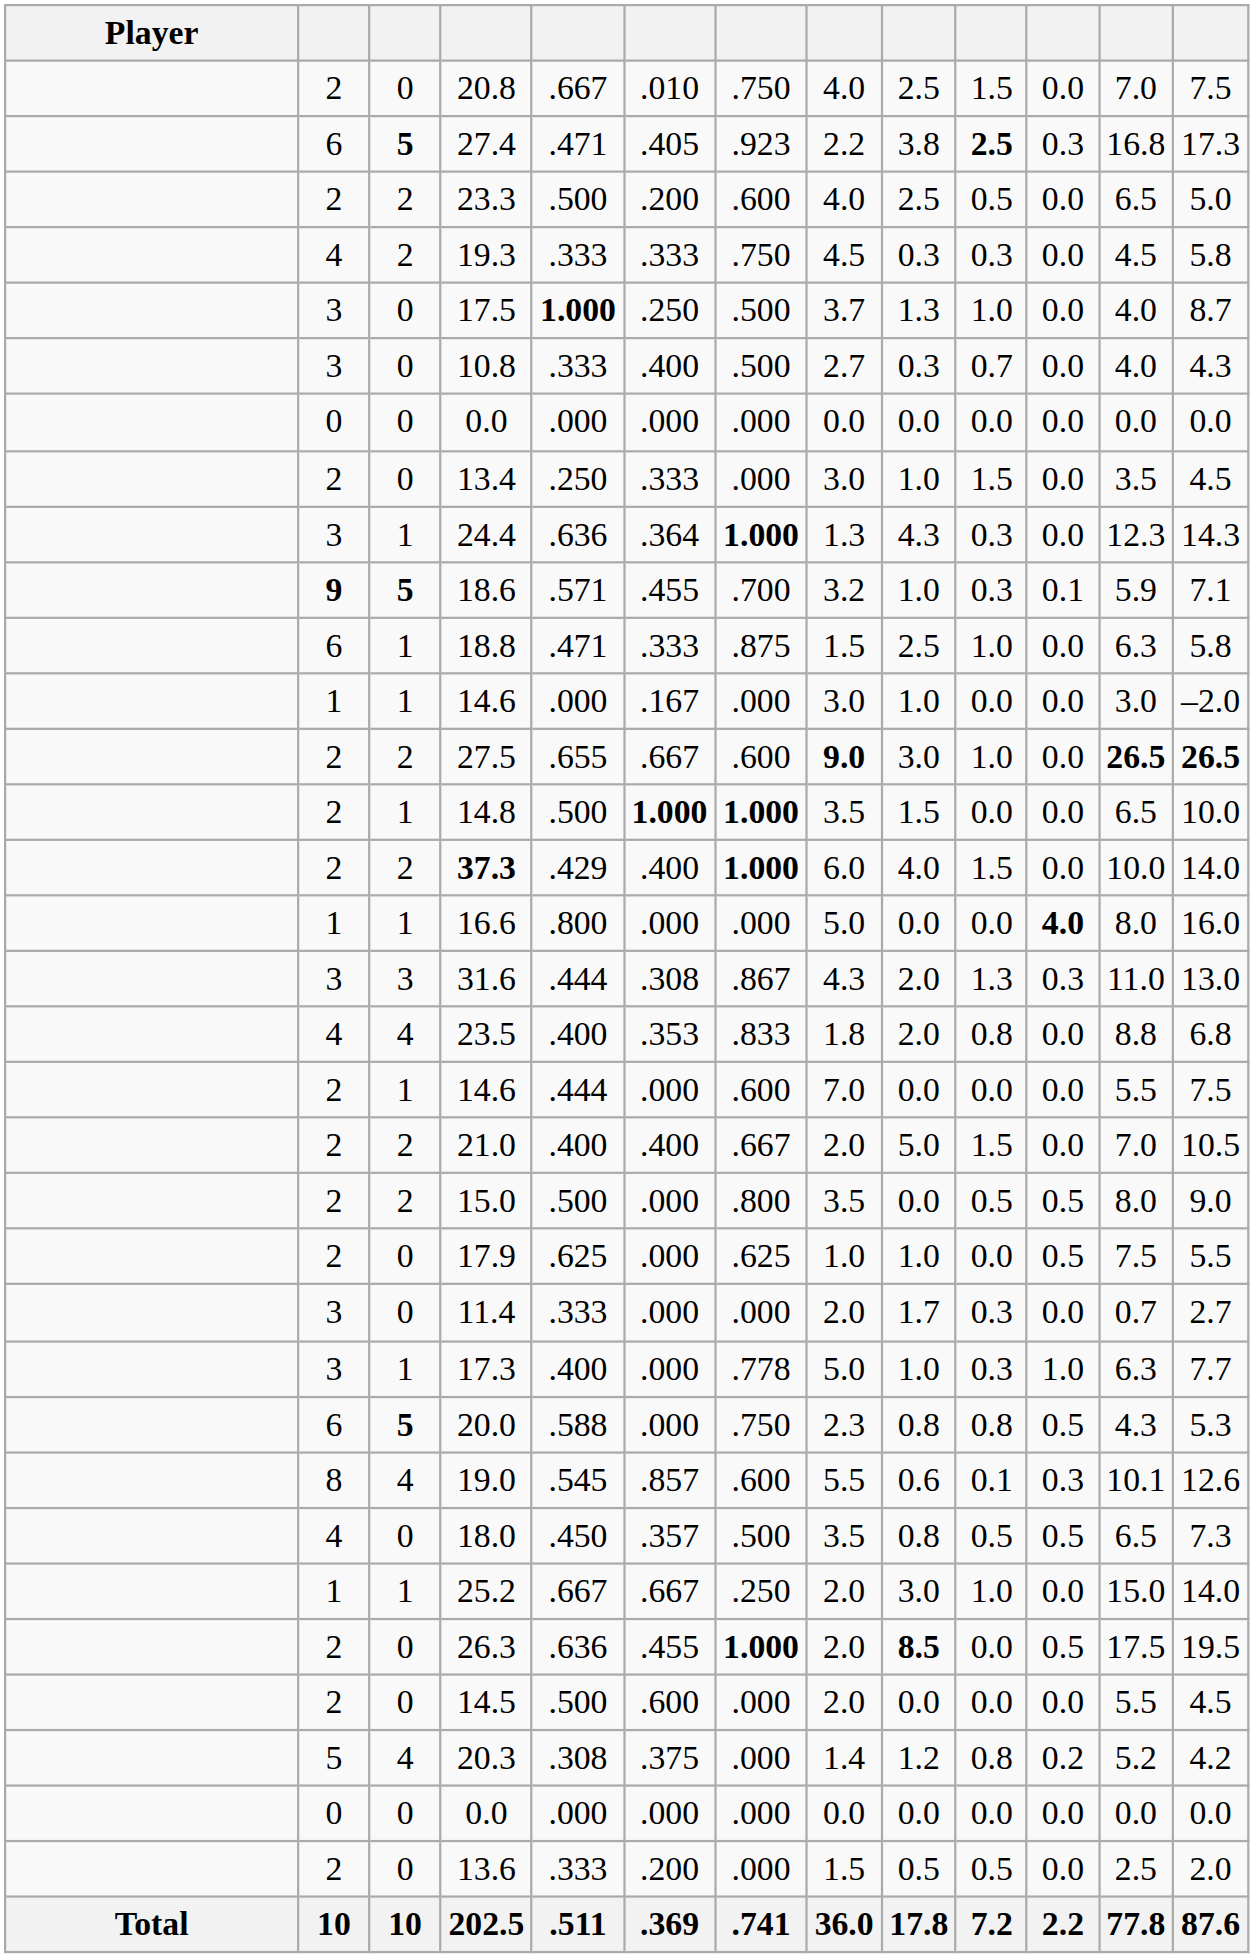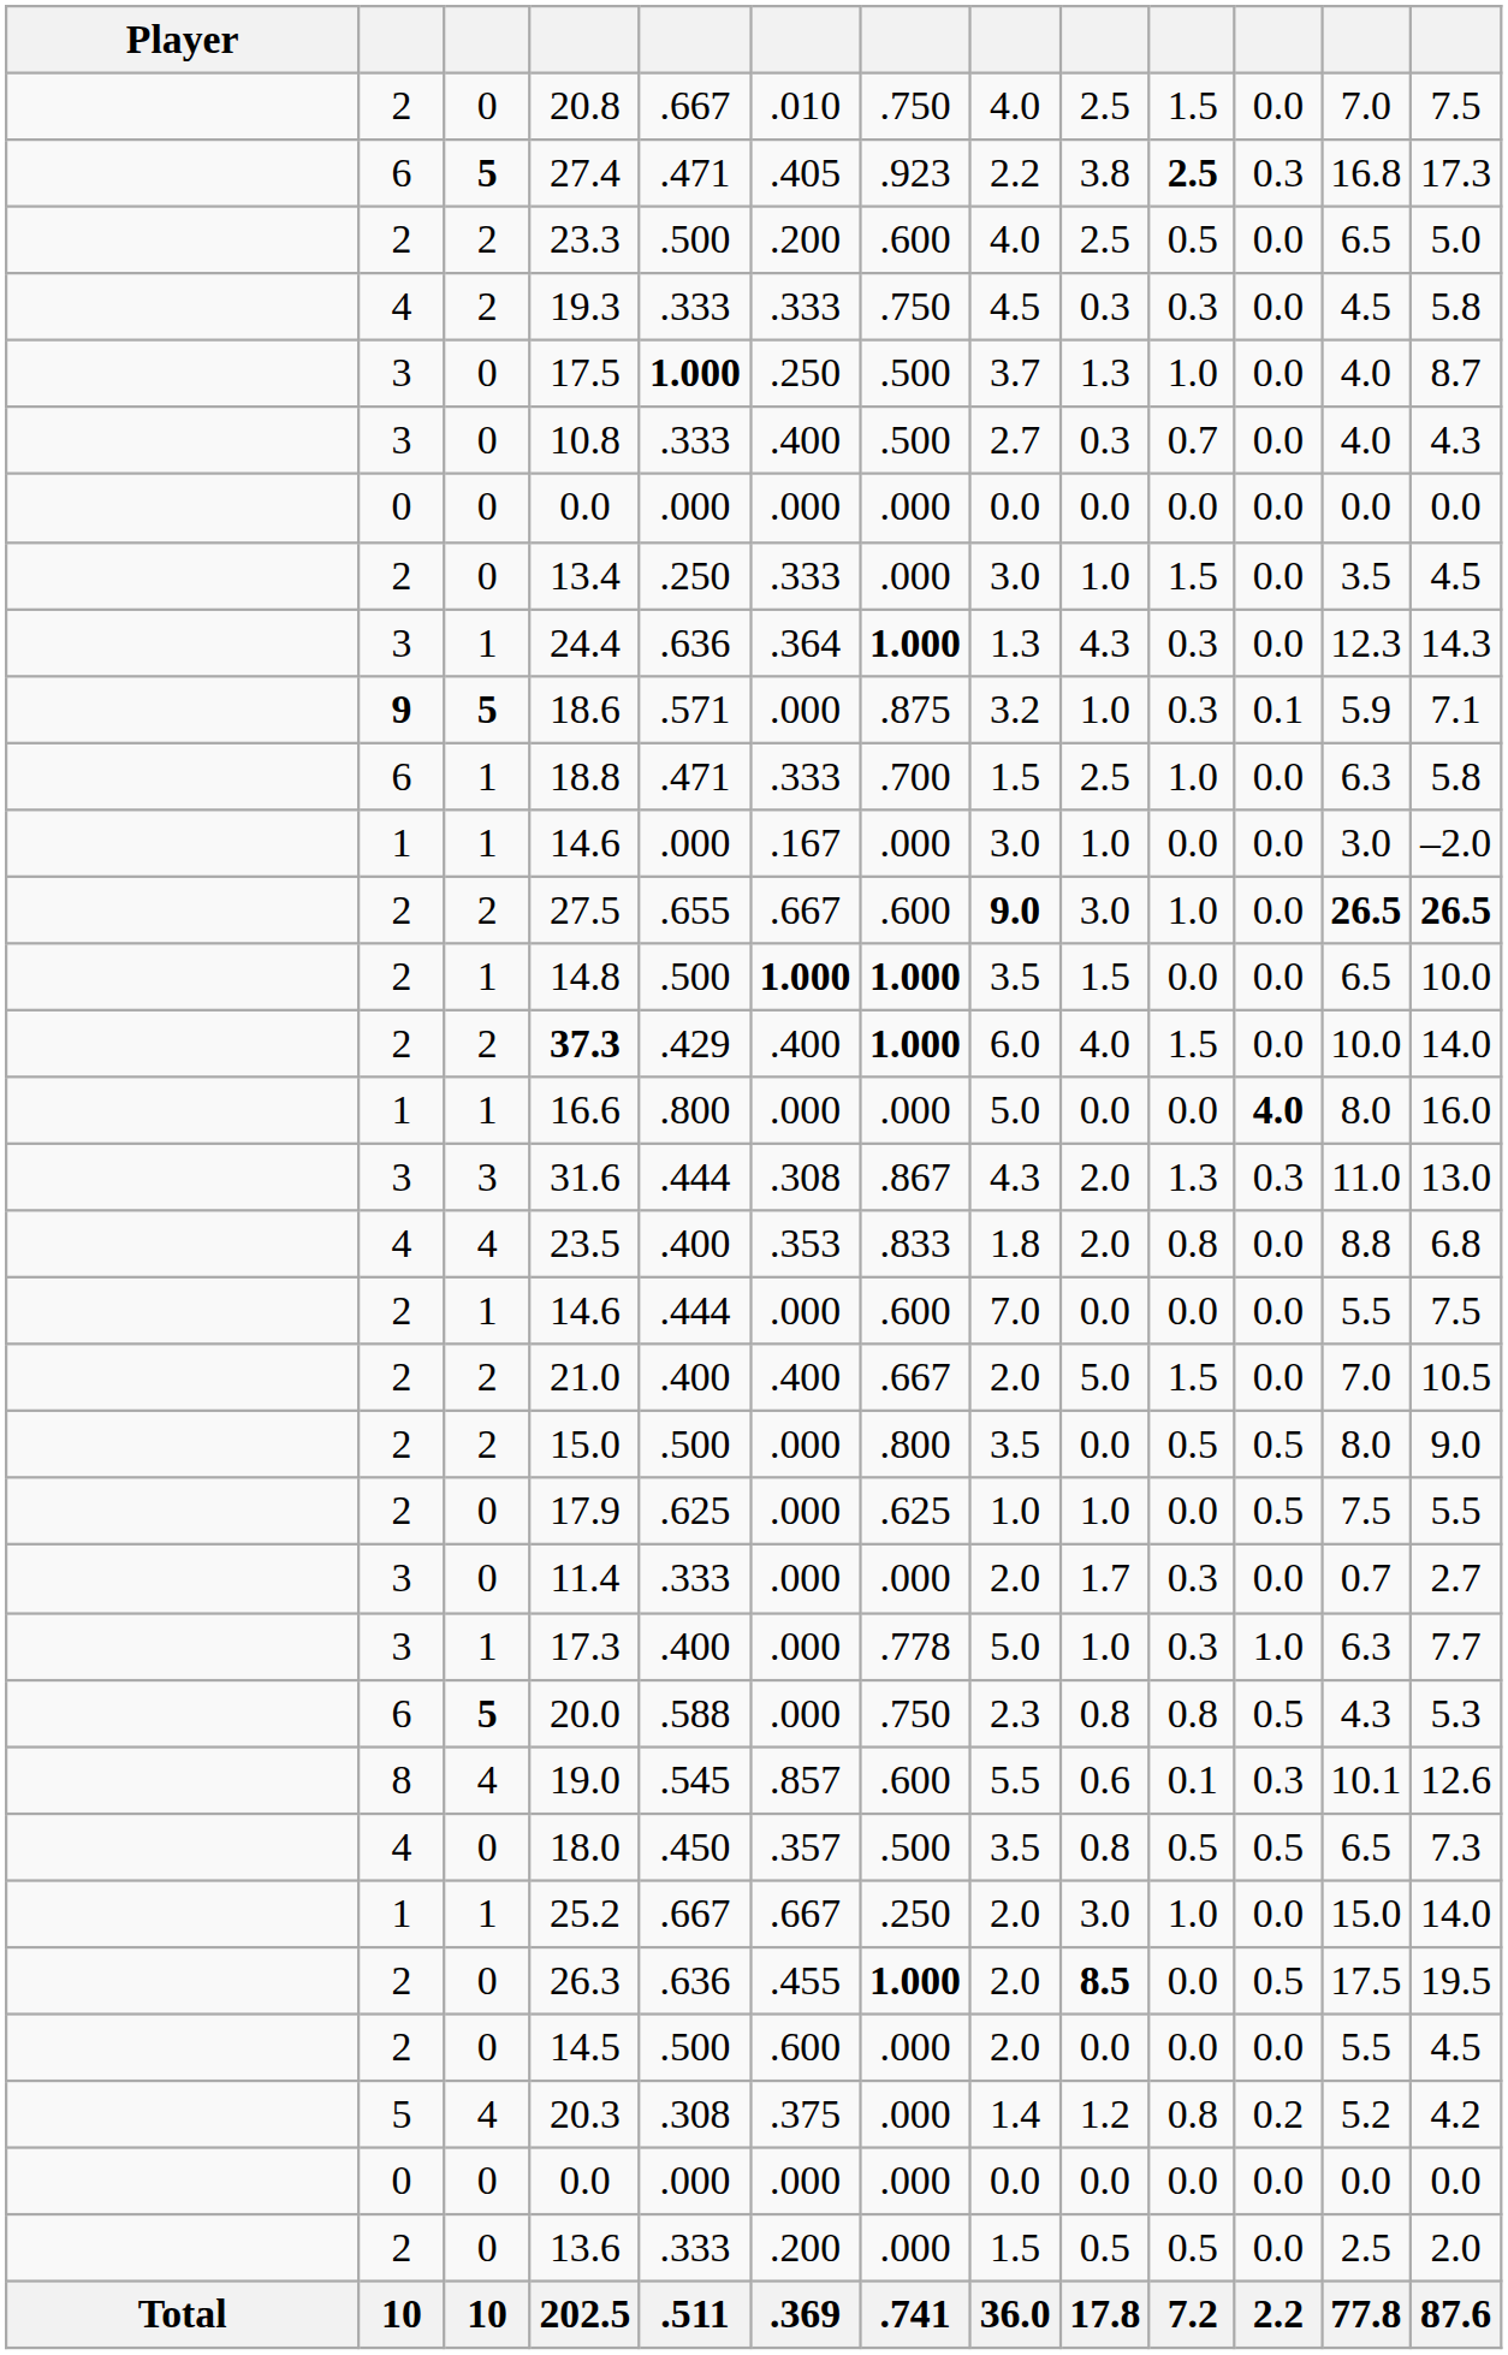18.6 | column 6: .455 -> .000
18.6 | column 7: .700 -> .875
18.8 | column 7: .875 -> .700
